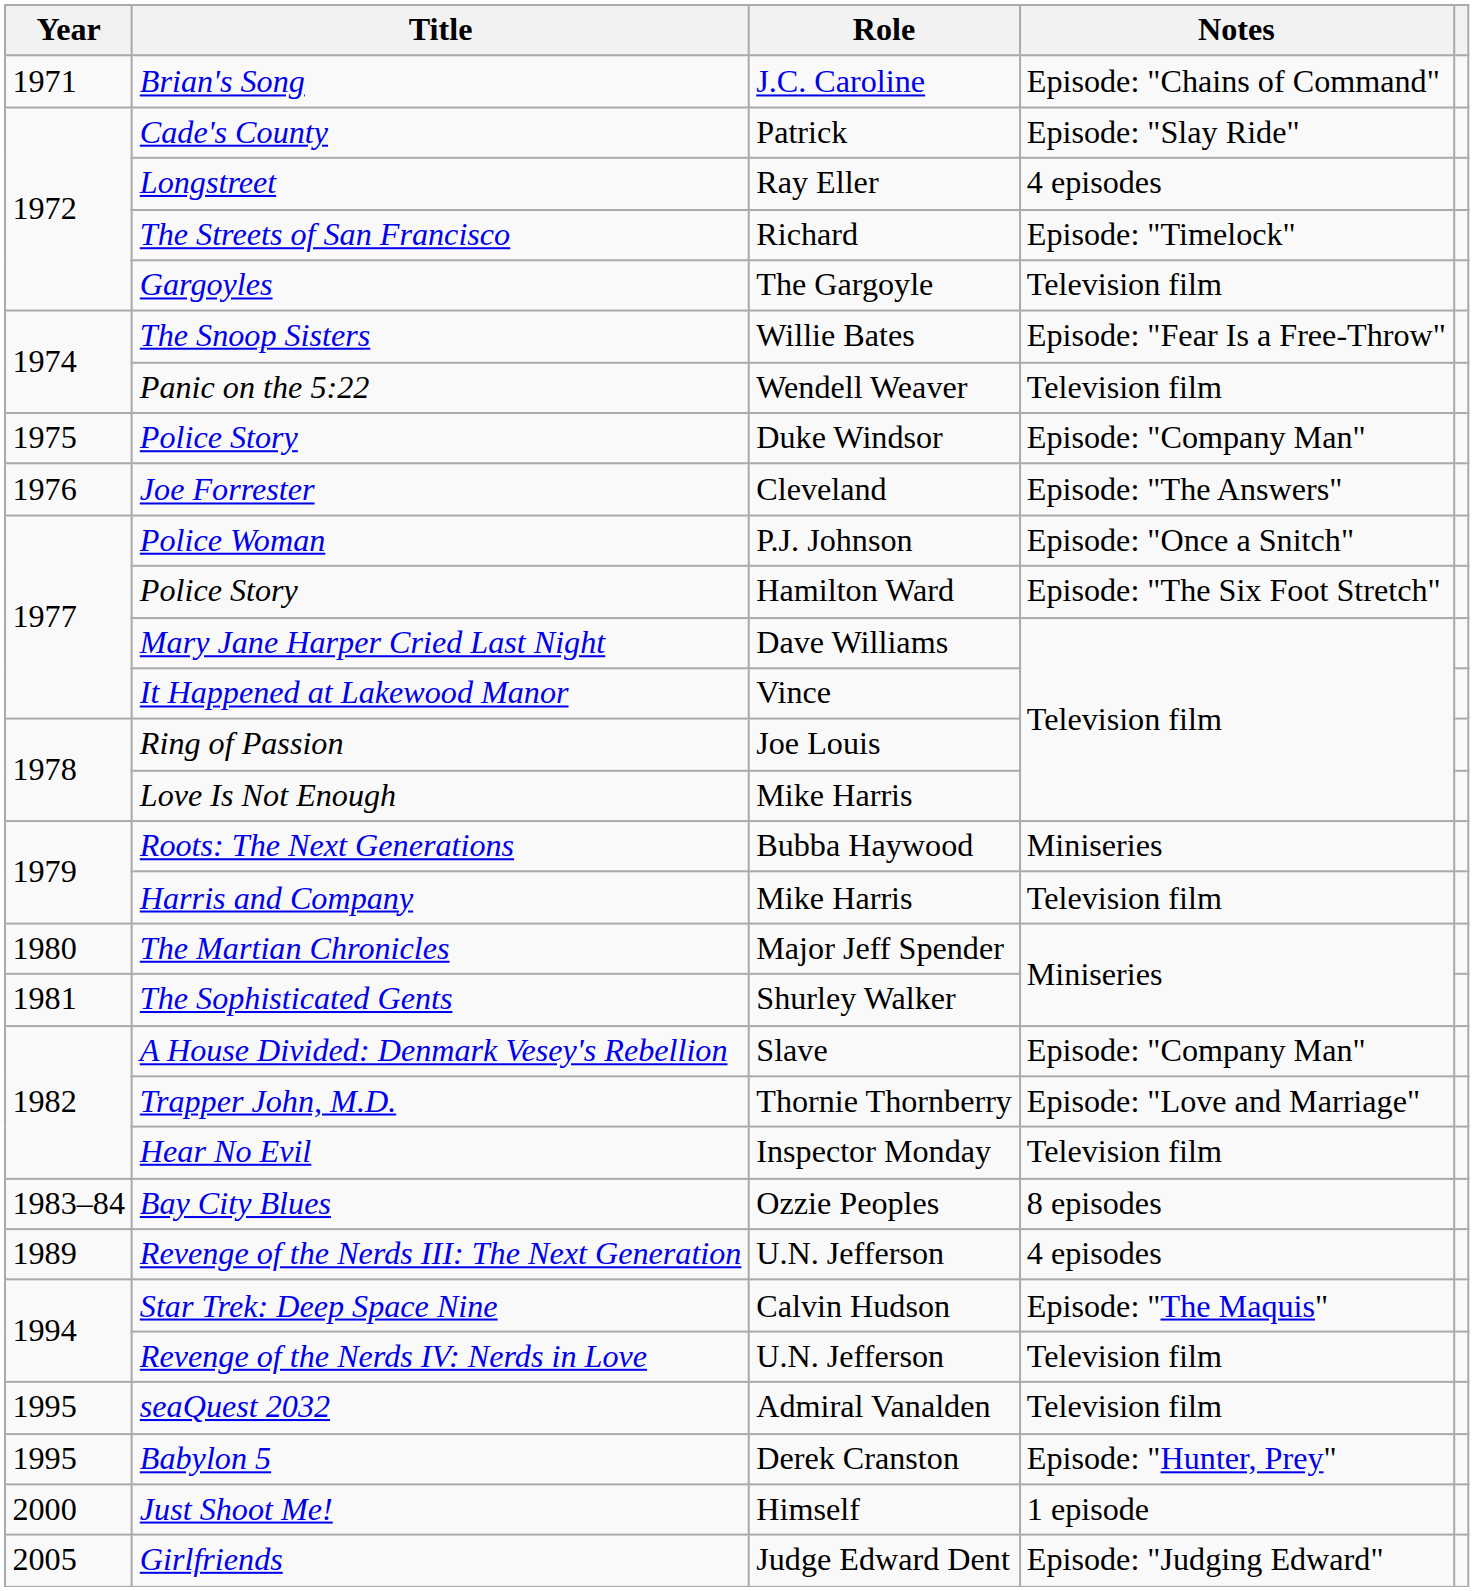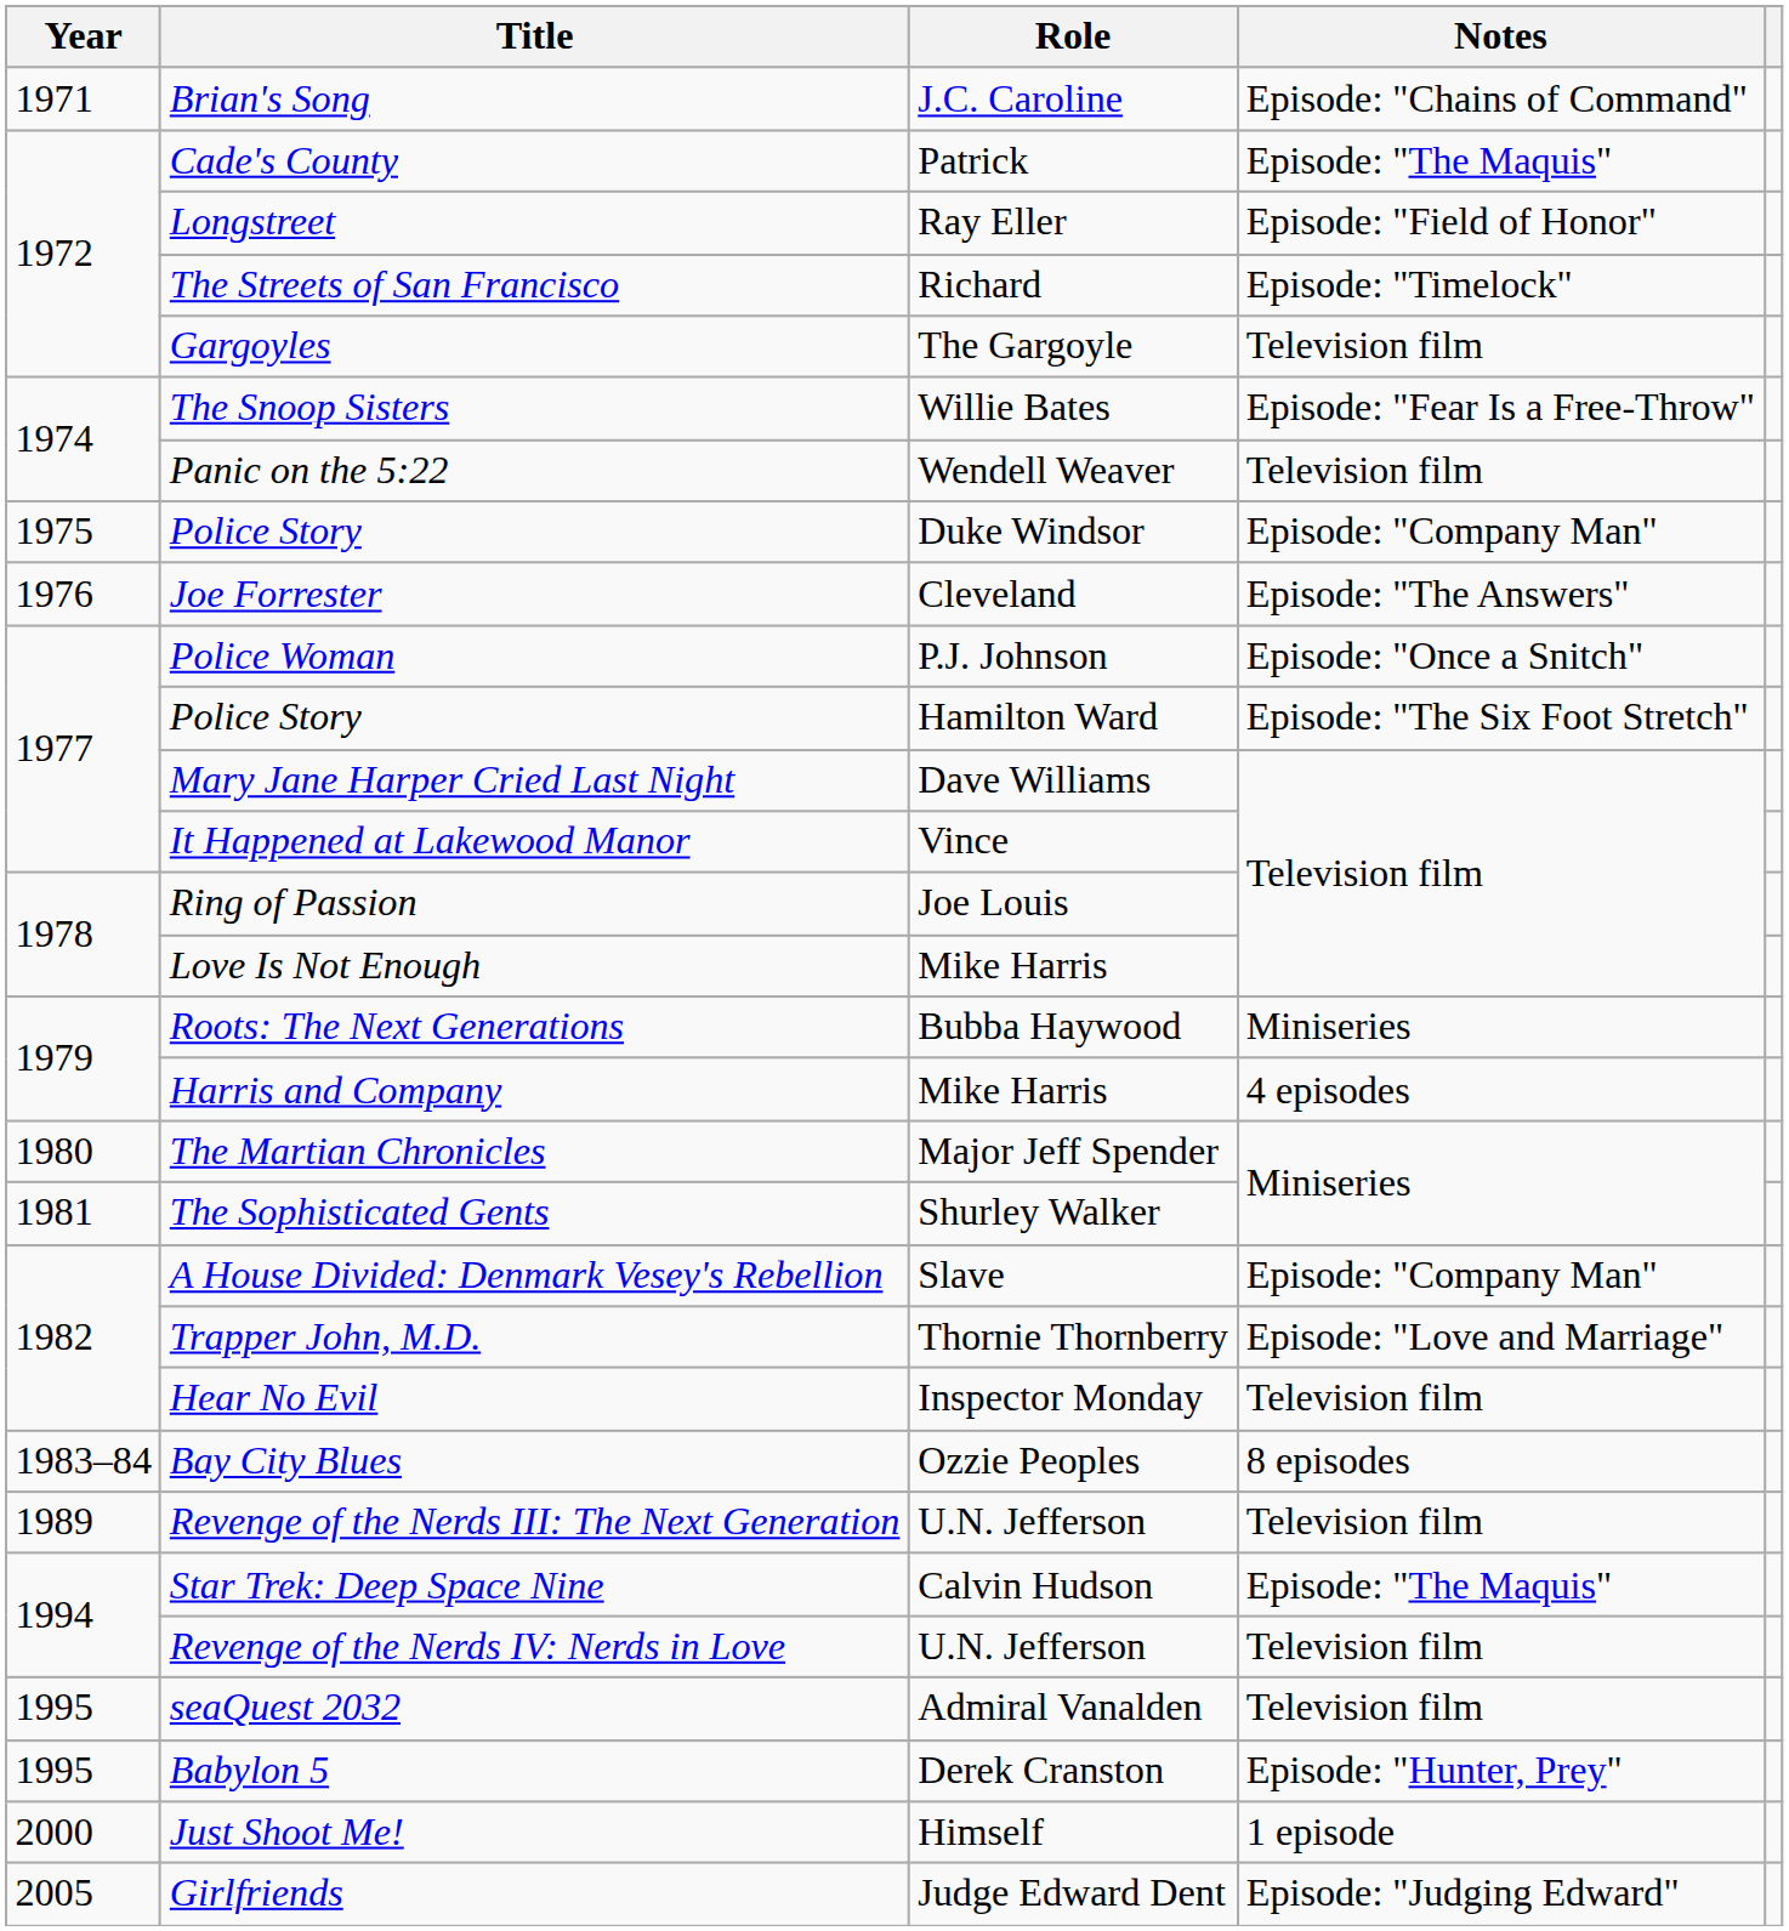Cade's County | Notes: Episode: "Slay Ride" -> Episode: "The Maquis"
Longstreet | Notes: 4 episodes -> Episode: "Field of Honor"
Harris and Company | Notes: Television film -> 4 episodes
Revenge of the Nerds III: The Next Generation | Notes: 4 episodes -> Television film
